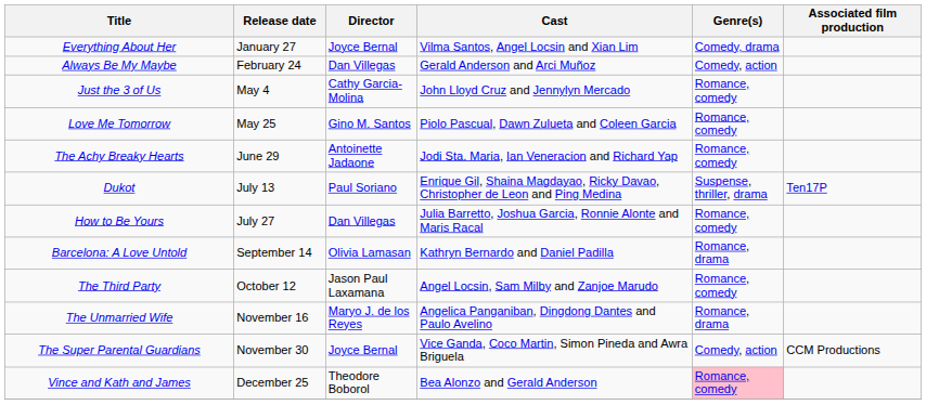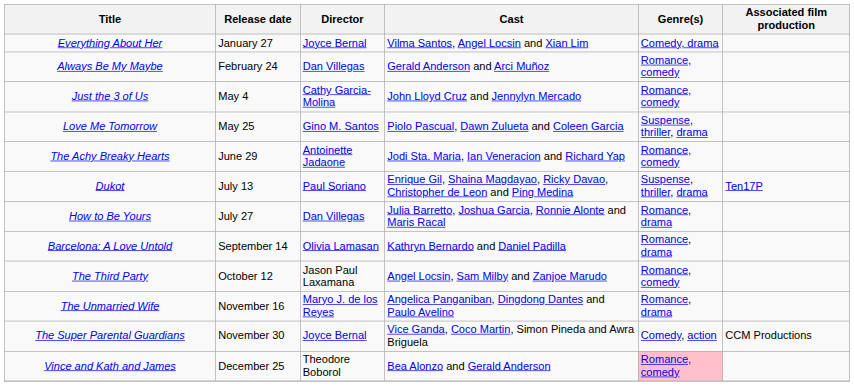Always Be My Maybe | Genre(s): Comedy, action -> Romance, comedy
Love Me Tomorrow | Genre(s): Romance, comedy -> Suspense, thriller, drama
How to Be Yours | Genre(s): Romance, comedy -> Romance, drama
